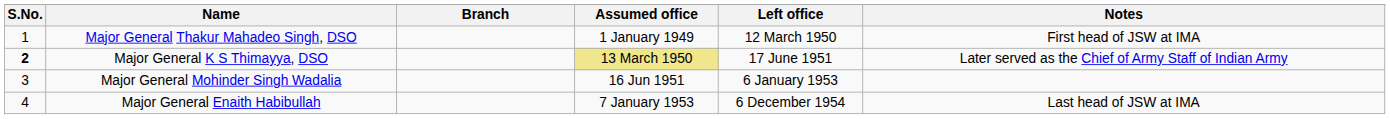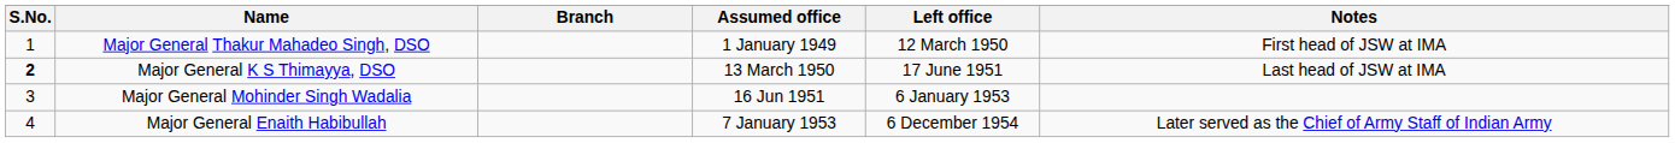Major General K S Thimayya, DSO | Assumed office: khaki background -> no background
Major General K S Thimayya, DSO | Notes: Later served as the Chief of Army Staff of Indian Army -> Last head of JSW at IMA
Major General Enaith Habibullah | Notes: Last head of JSW at IMA -> Later served as the Chief of Army Staff of Indian Army
